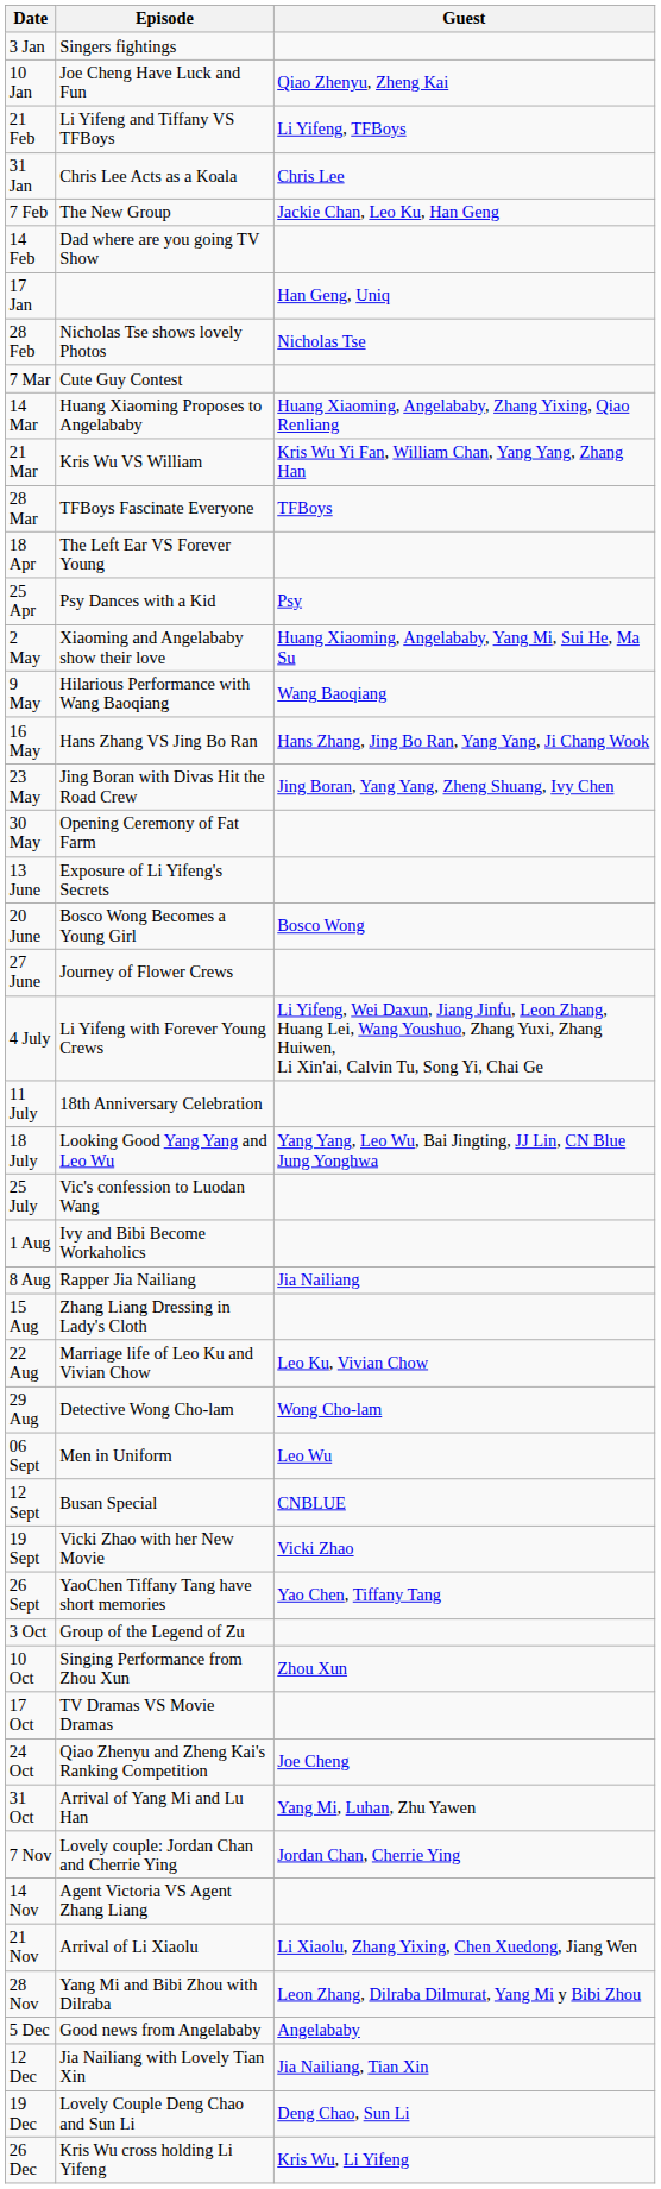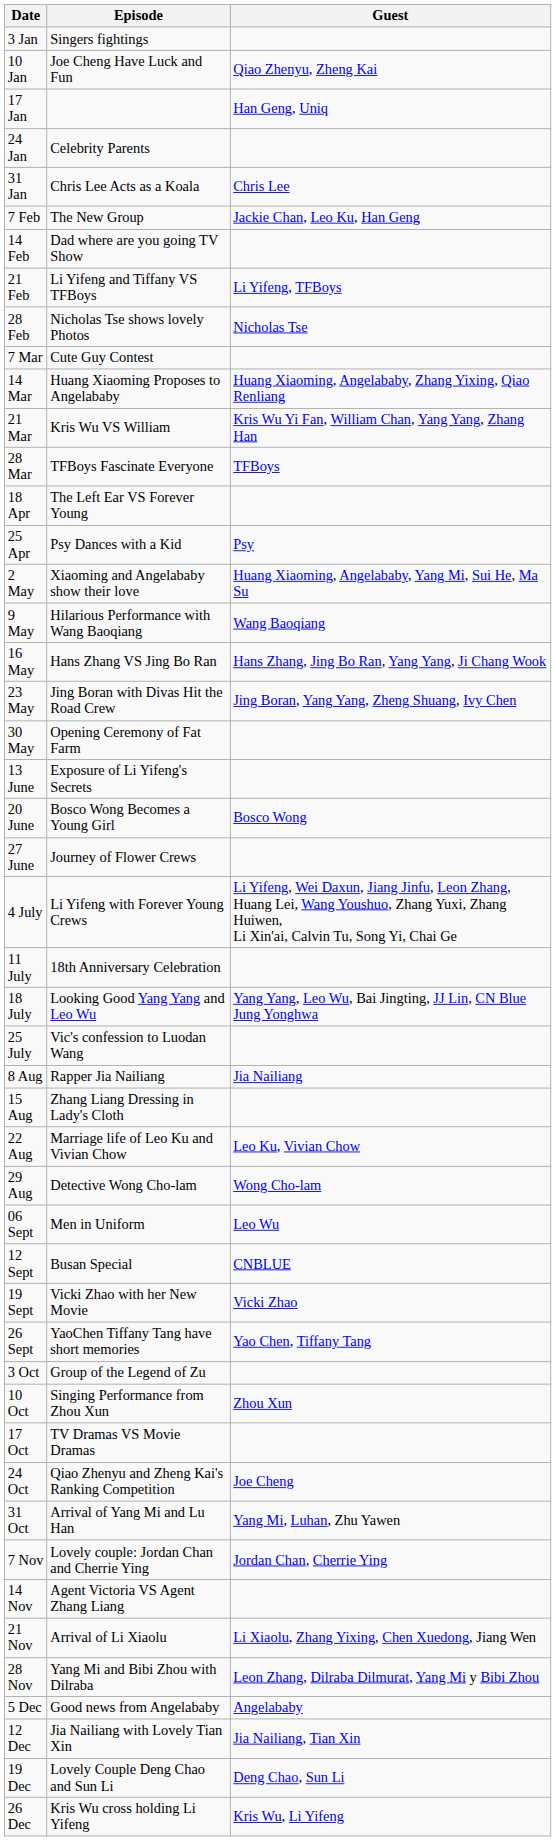rows swapped: 17 Jan <-> 21 Feb
+ row: 24 Jan | Celebrity Parents
- row: 1 Aug | Ivy and Bibi Become Workaholics
